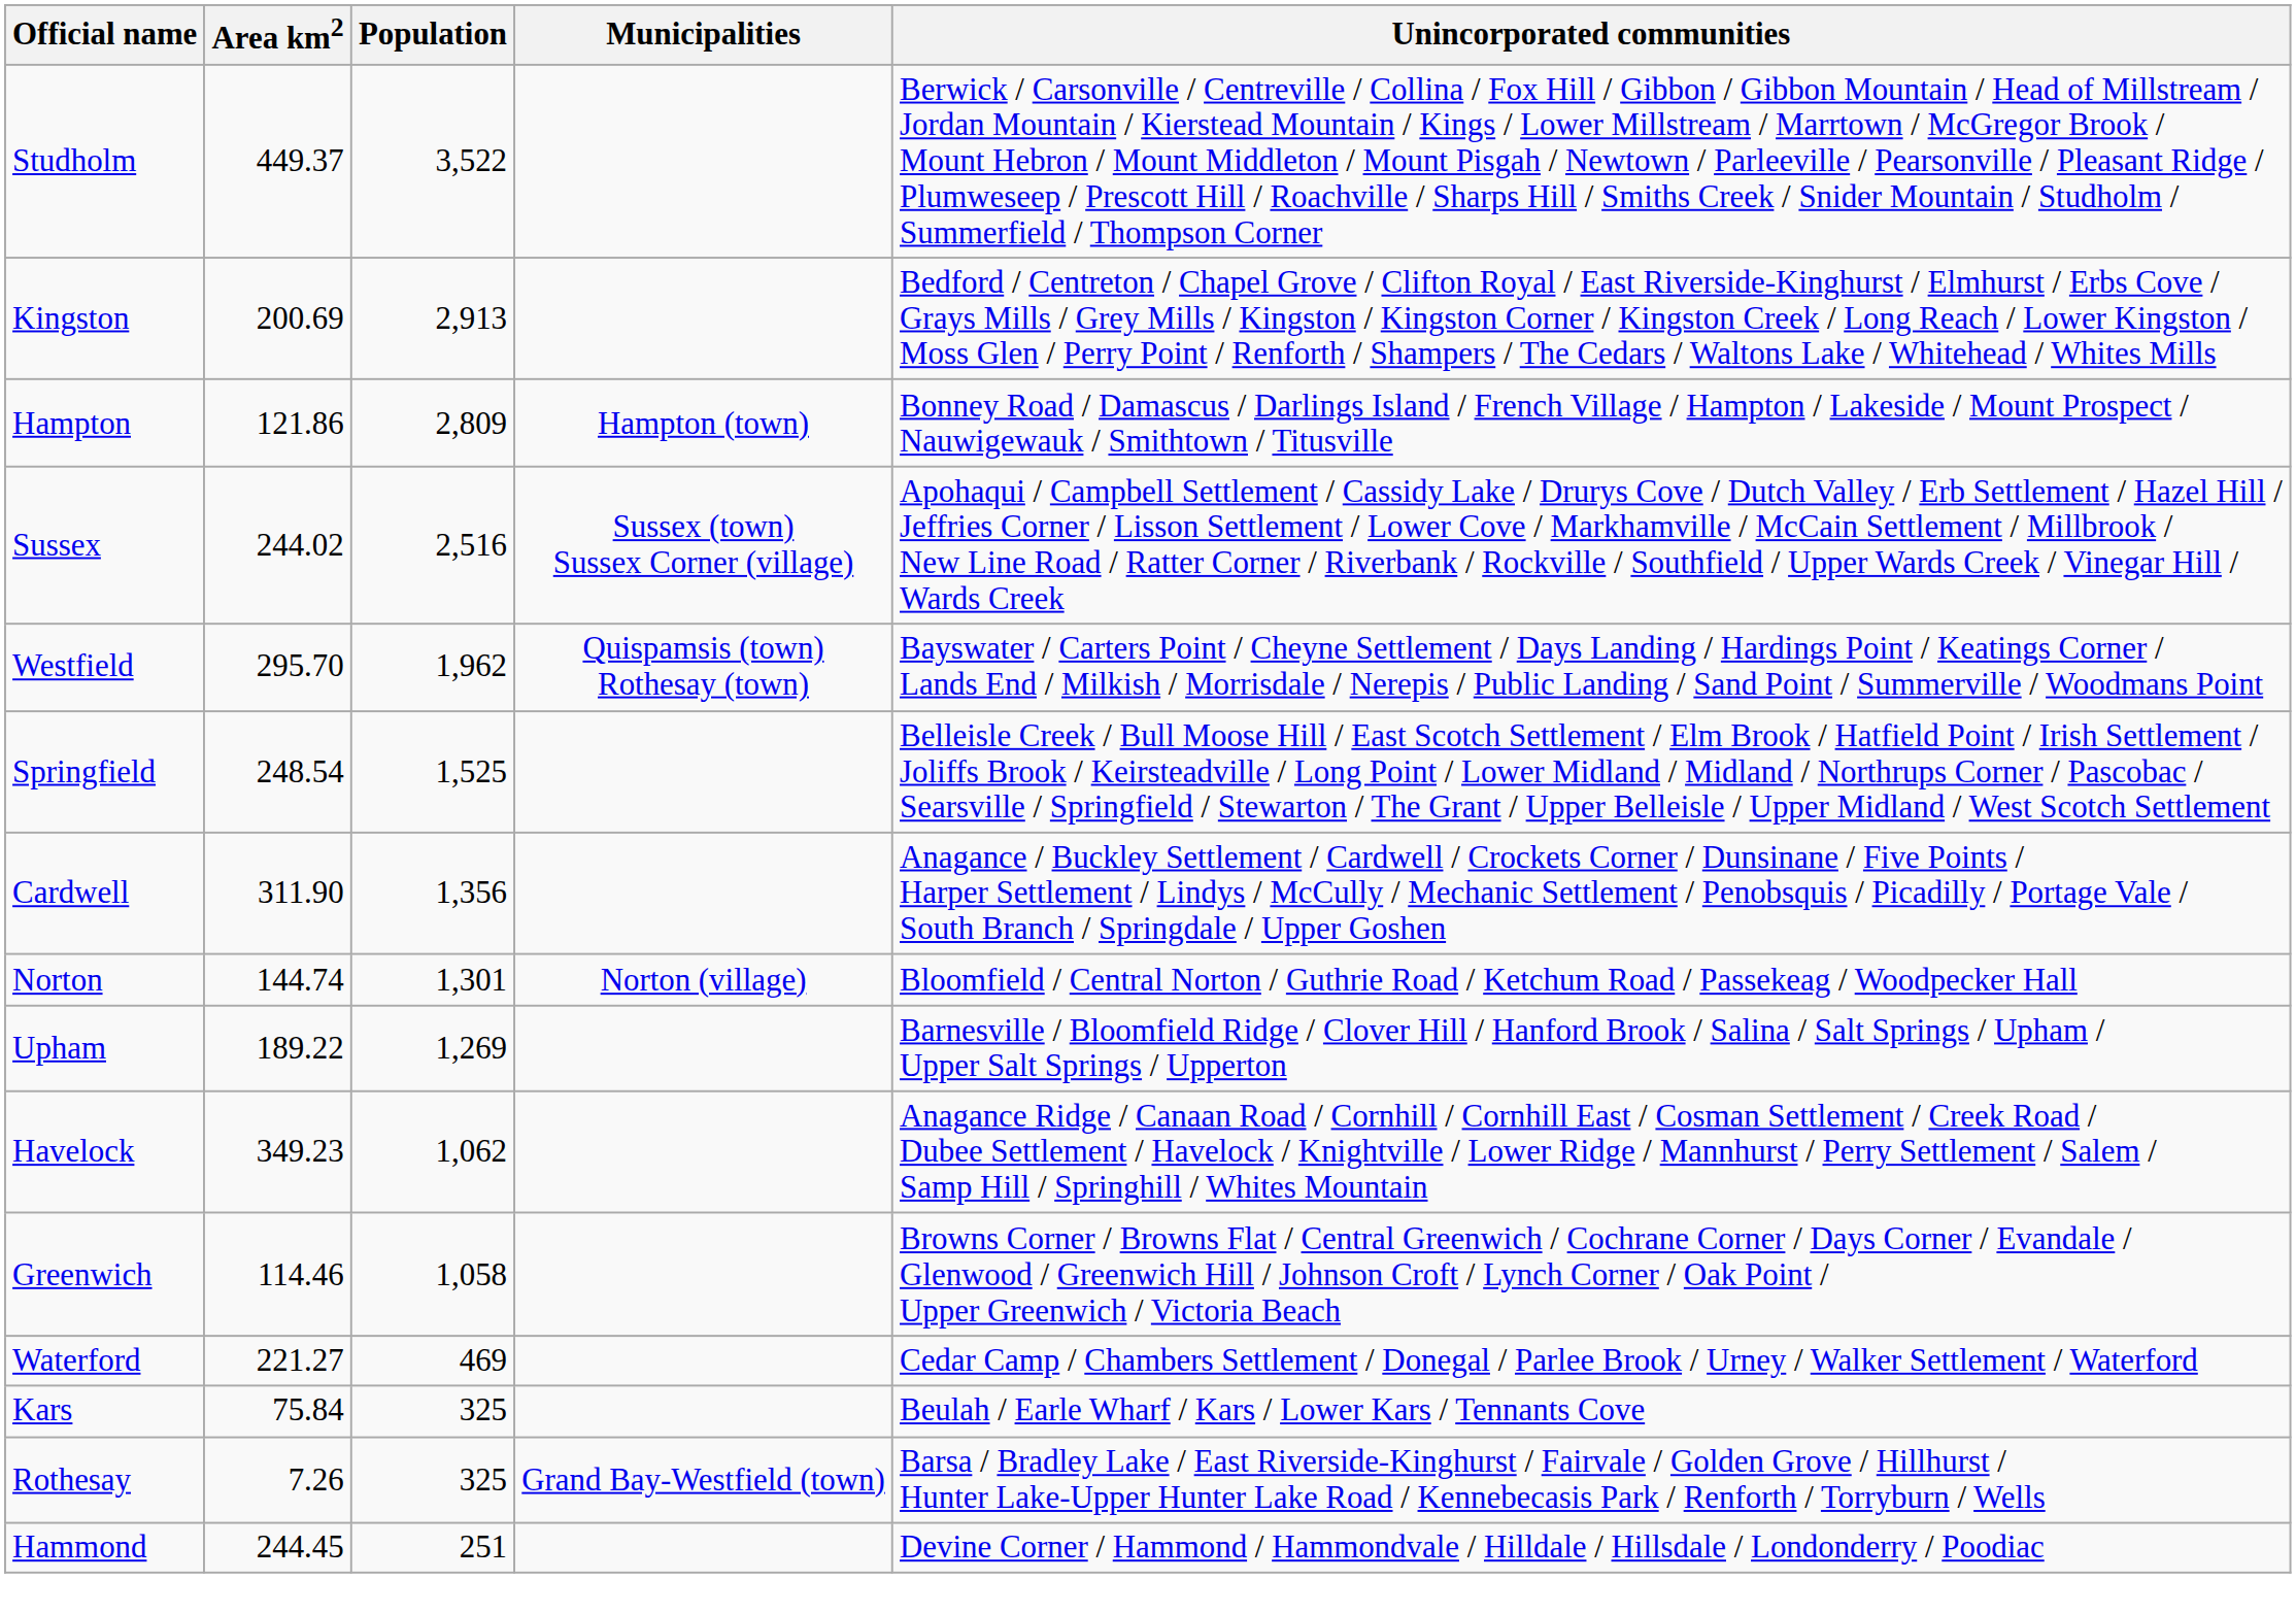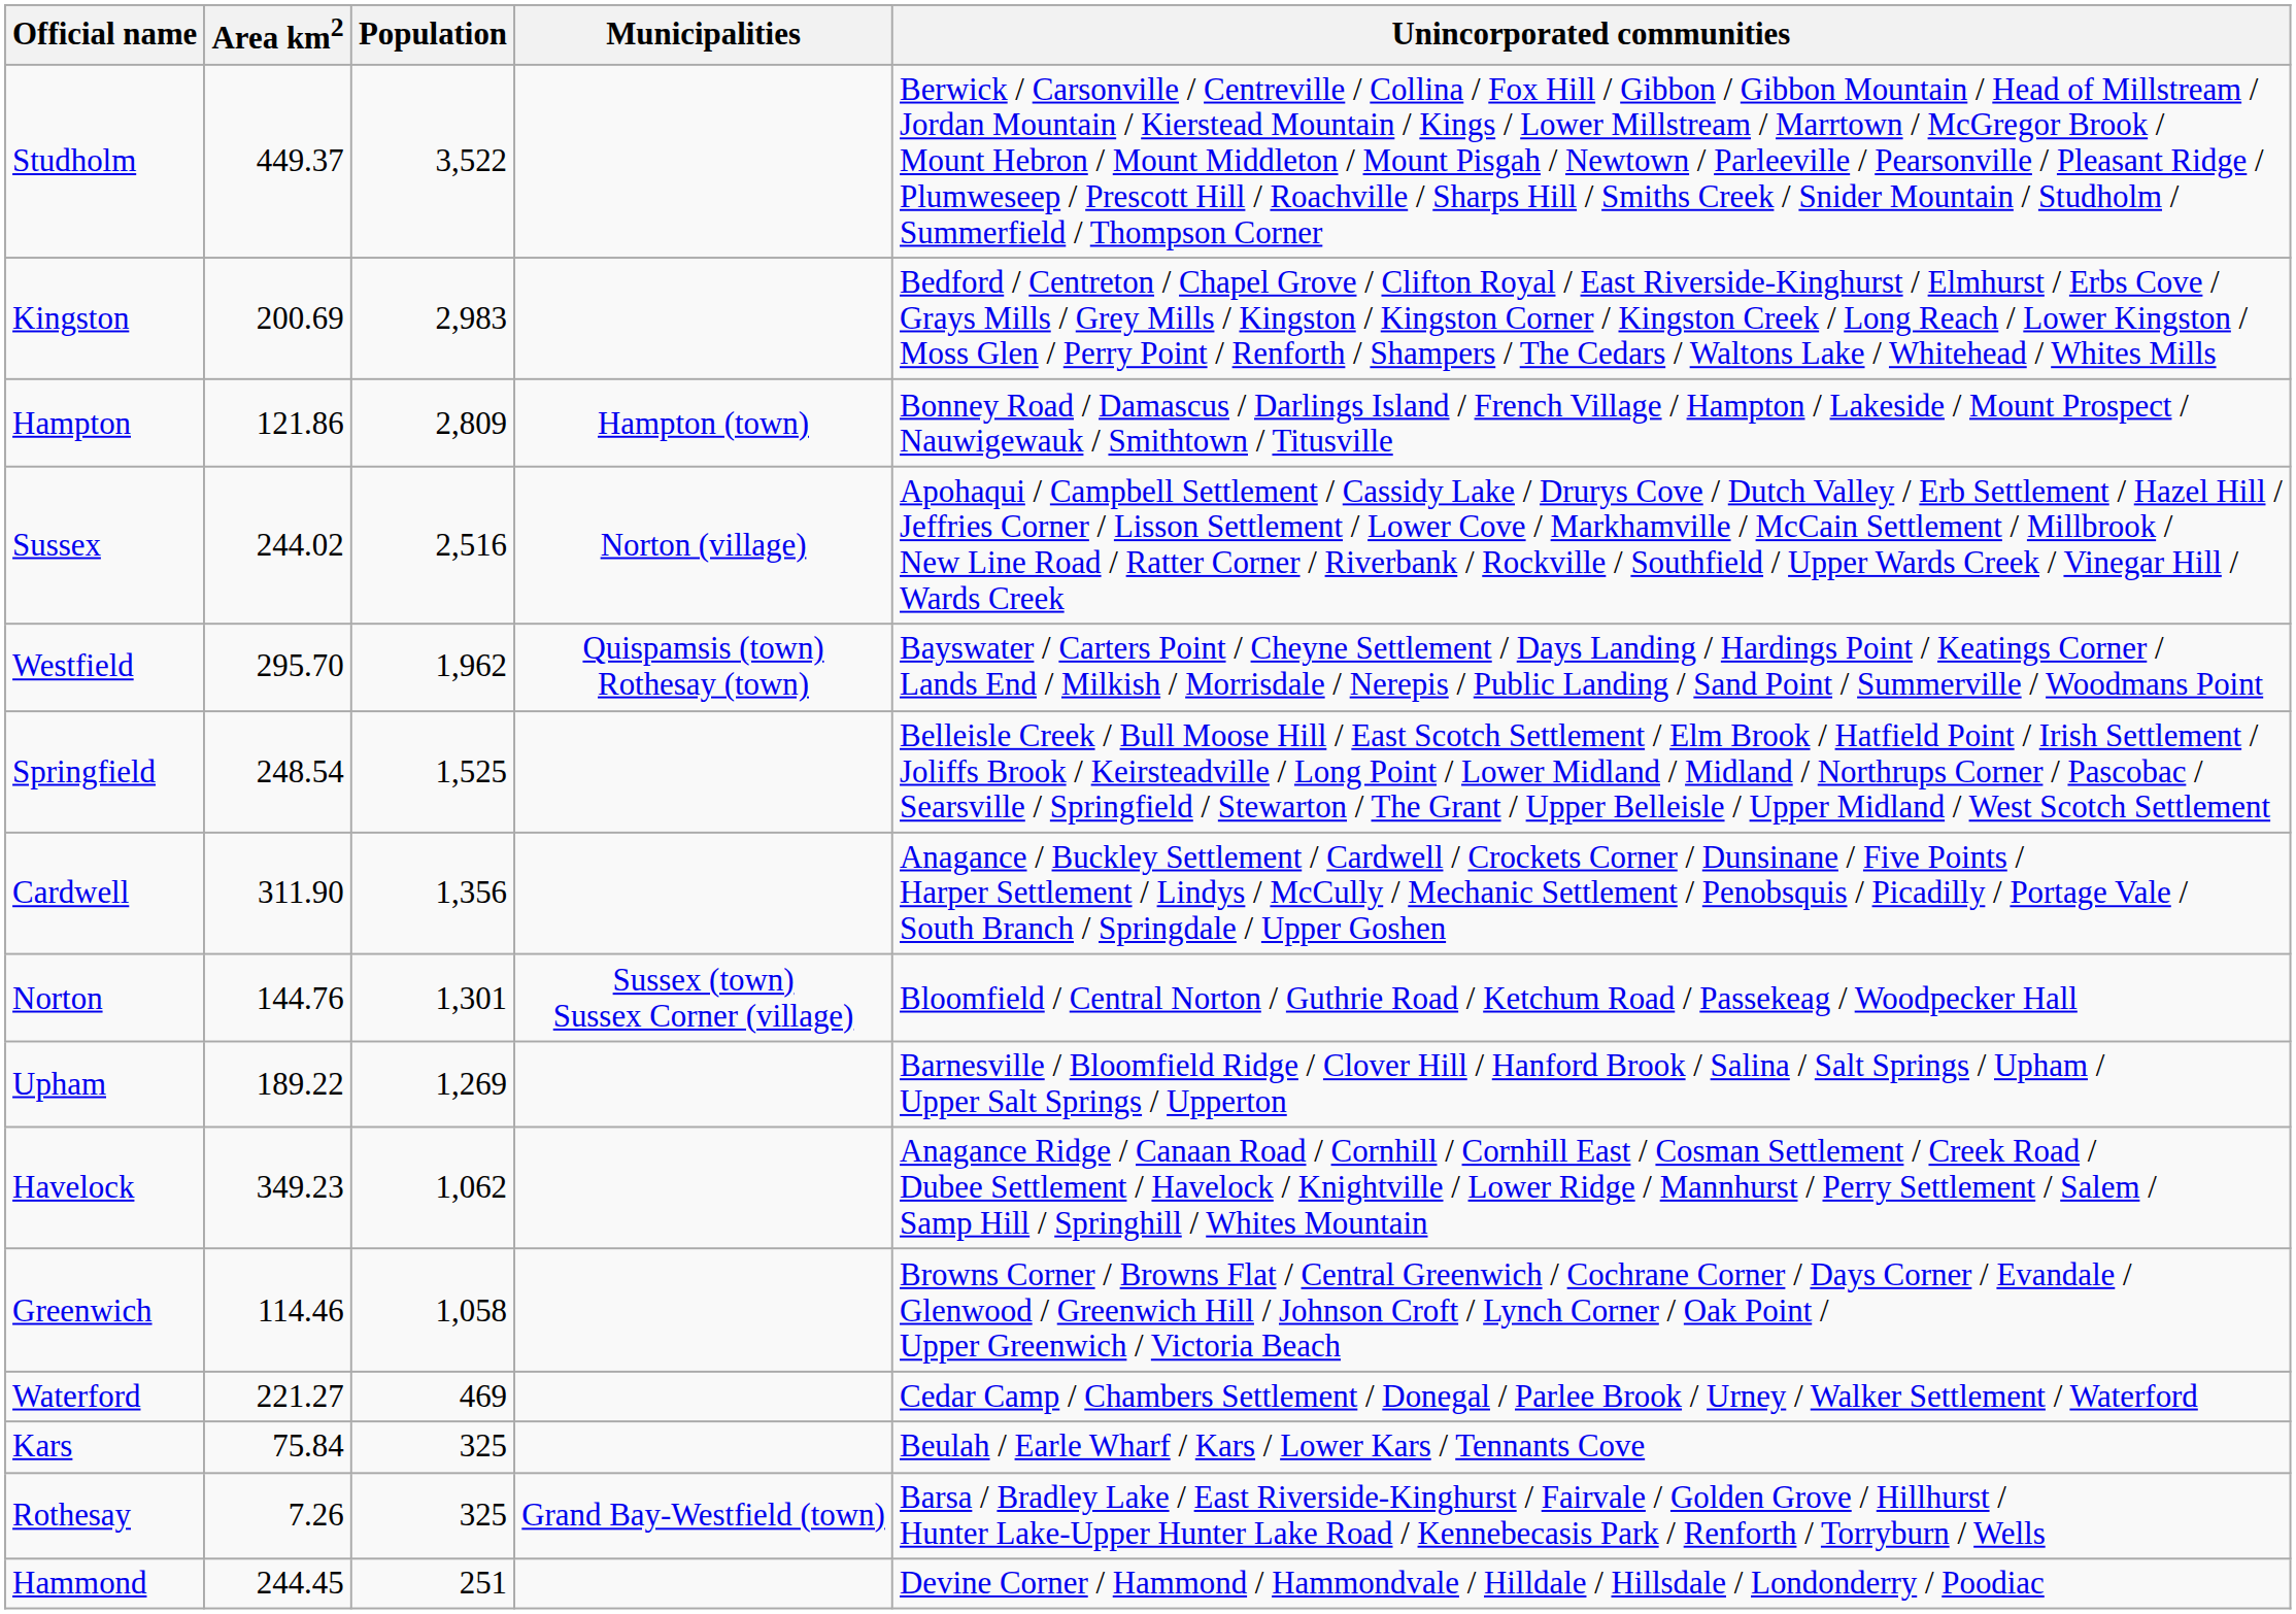Kingston | Population: 2,913 -> 2,983
Sussex | Municipalities: Sussex (town) Sussex Corner (village) -> Norton (village)
Norton | Area km2: 144.74 -> 144.76
Norton | Municipalities: Norton (village) -> Sussex (town) Sussex Corner (village)
